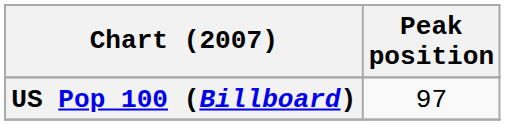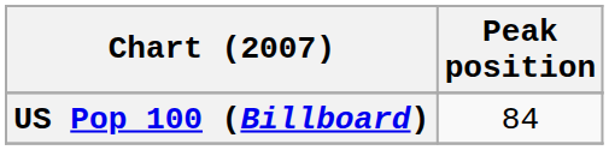US Pop 100 (Billboard) | Peak position: 97 -> 84
